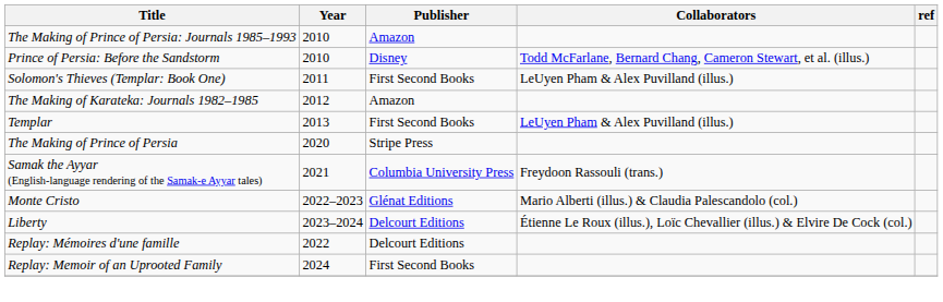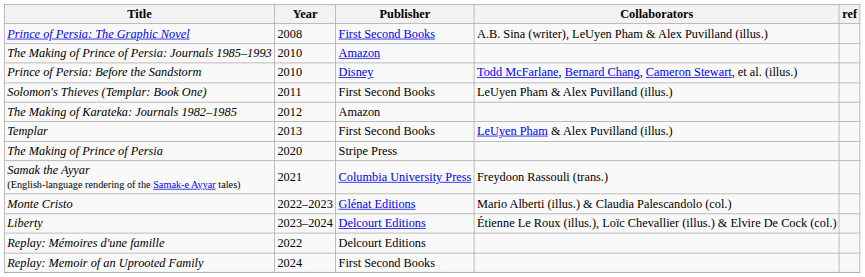+ row: Prince of Persia: The Graphic Novel | 2008 | First Second Books | A.B. Sina (writer), LeUyen Pham & Alex Puvilland (illus.)
